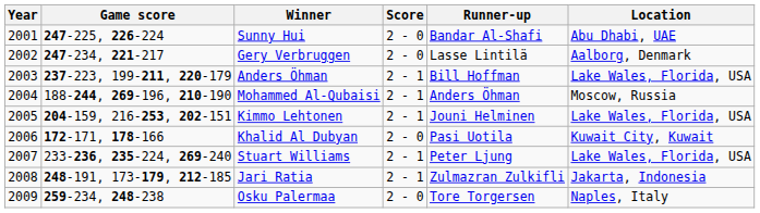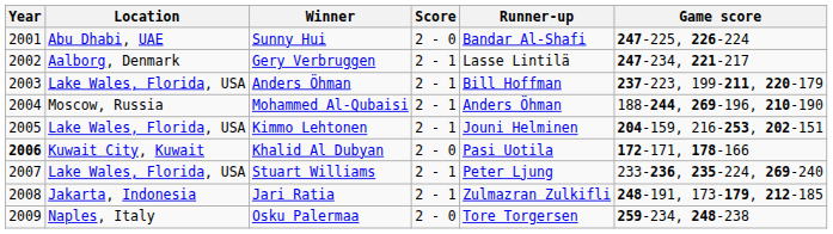columns swapped: Location <-> Game score
Gery Verbruggen | Score: 2 - 0 -> 2 - 1
Khalid Al Dubyan | Year: normal -> bold
